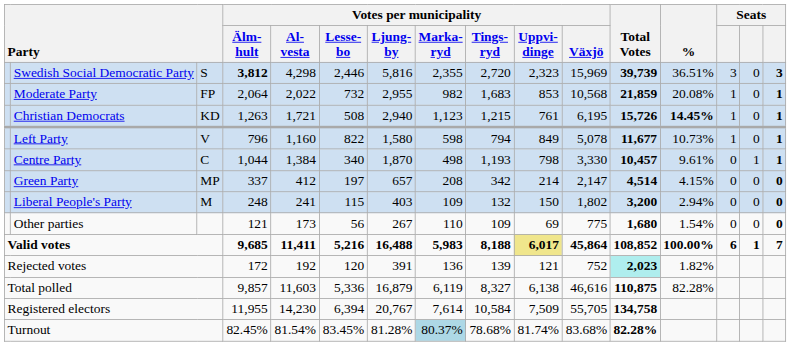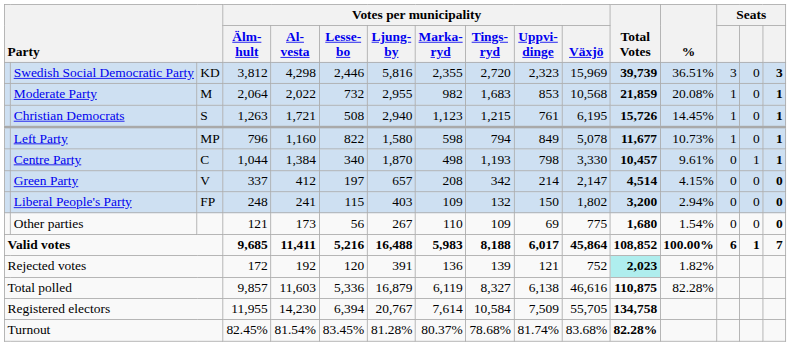Swedish Social Democratic Party | column 3: S -> KD
Swedish Social Democratic Party | Votes per municipality / Älm- hult: bold -> normal
Moderate Party | column 3: FP -> M
Christian Democrats | column 3: KD -> S
Christian Democrats | %: bold -> normal
Left Party | column 3: V -> MP
Green Party | column 3: MP -> V
Liberal People's Party | column 3: M -> FP
Valid votes | Votes per municipality / Uppvi- dinge: khaki background -> no background
Turnout | Votes per municipality / Marka- ryd: lightblue background -> no background
